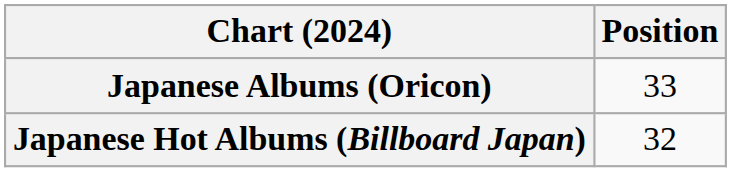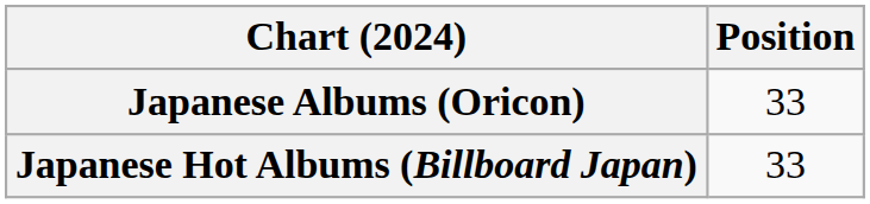Japanese Hot Albums (Billboard Japan) | Position: 32 -> 33
